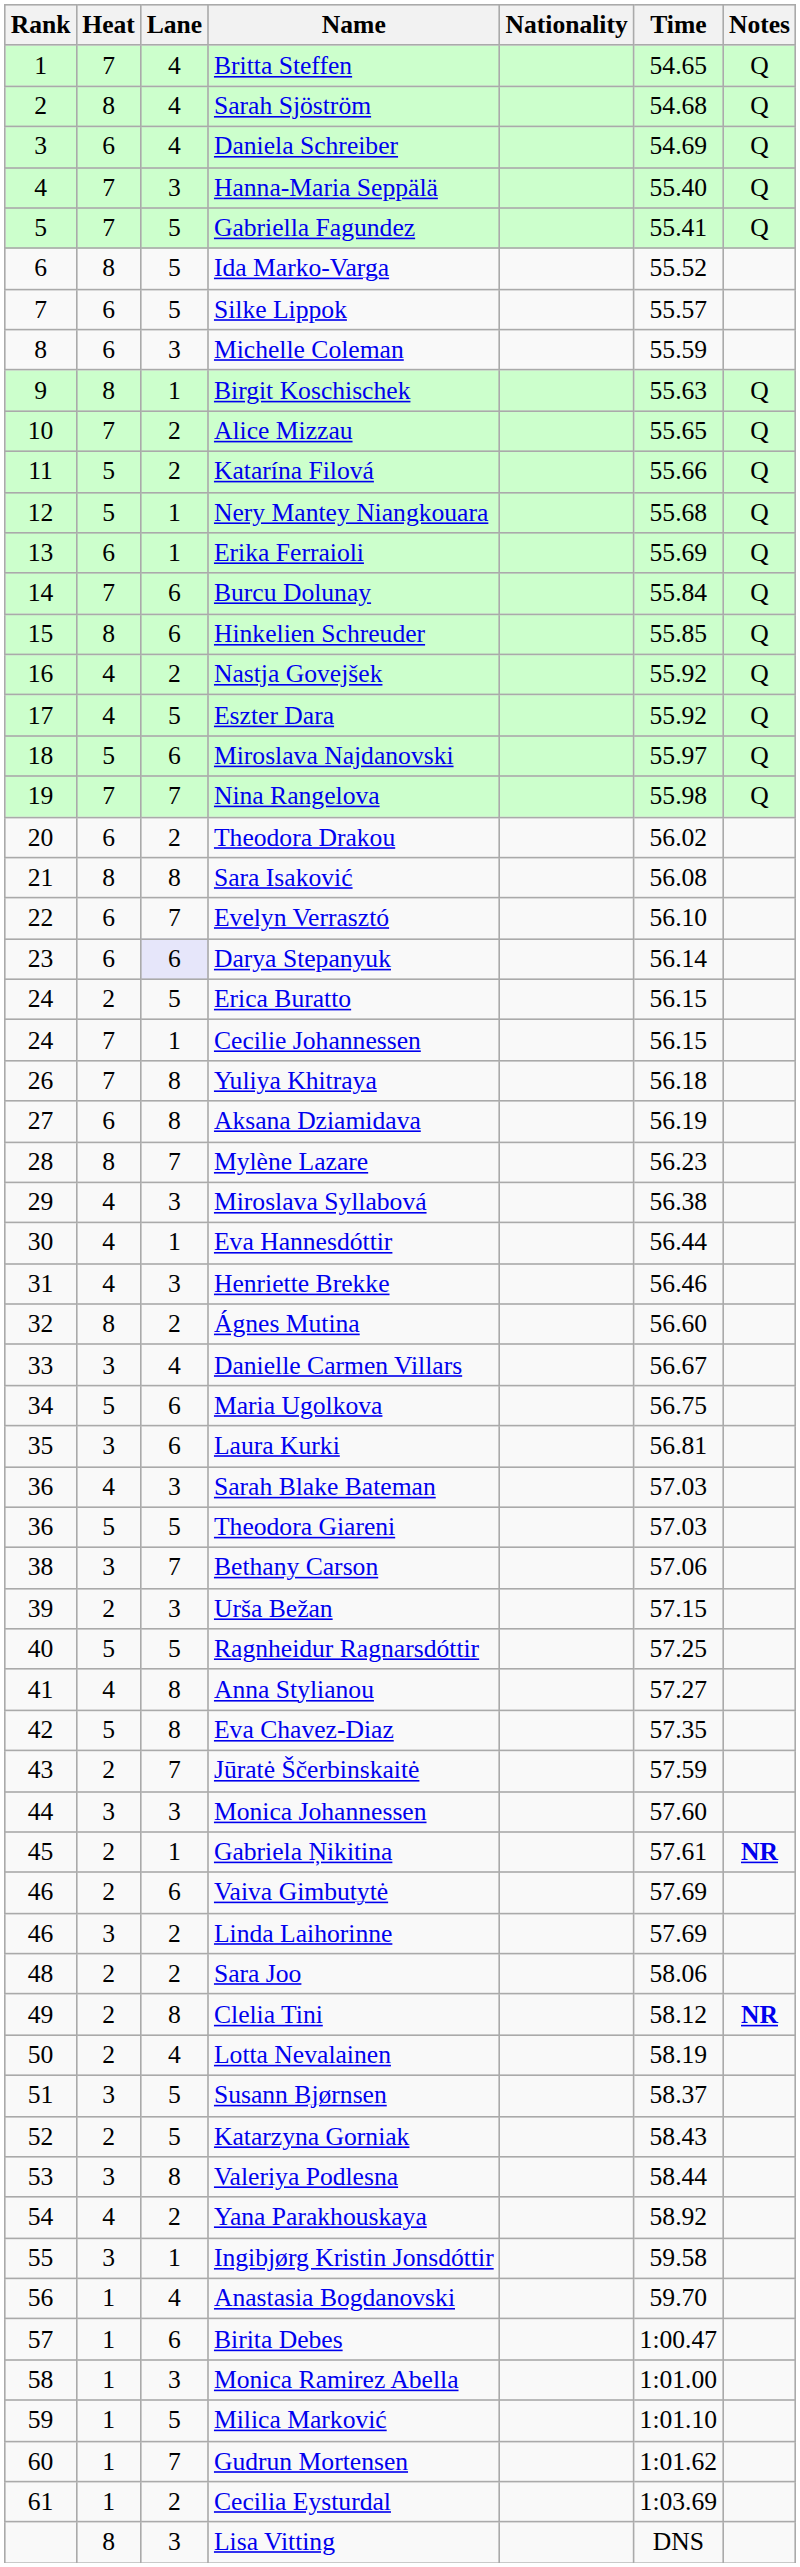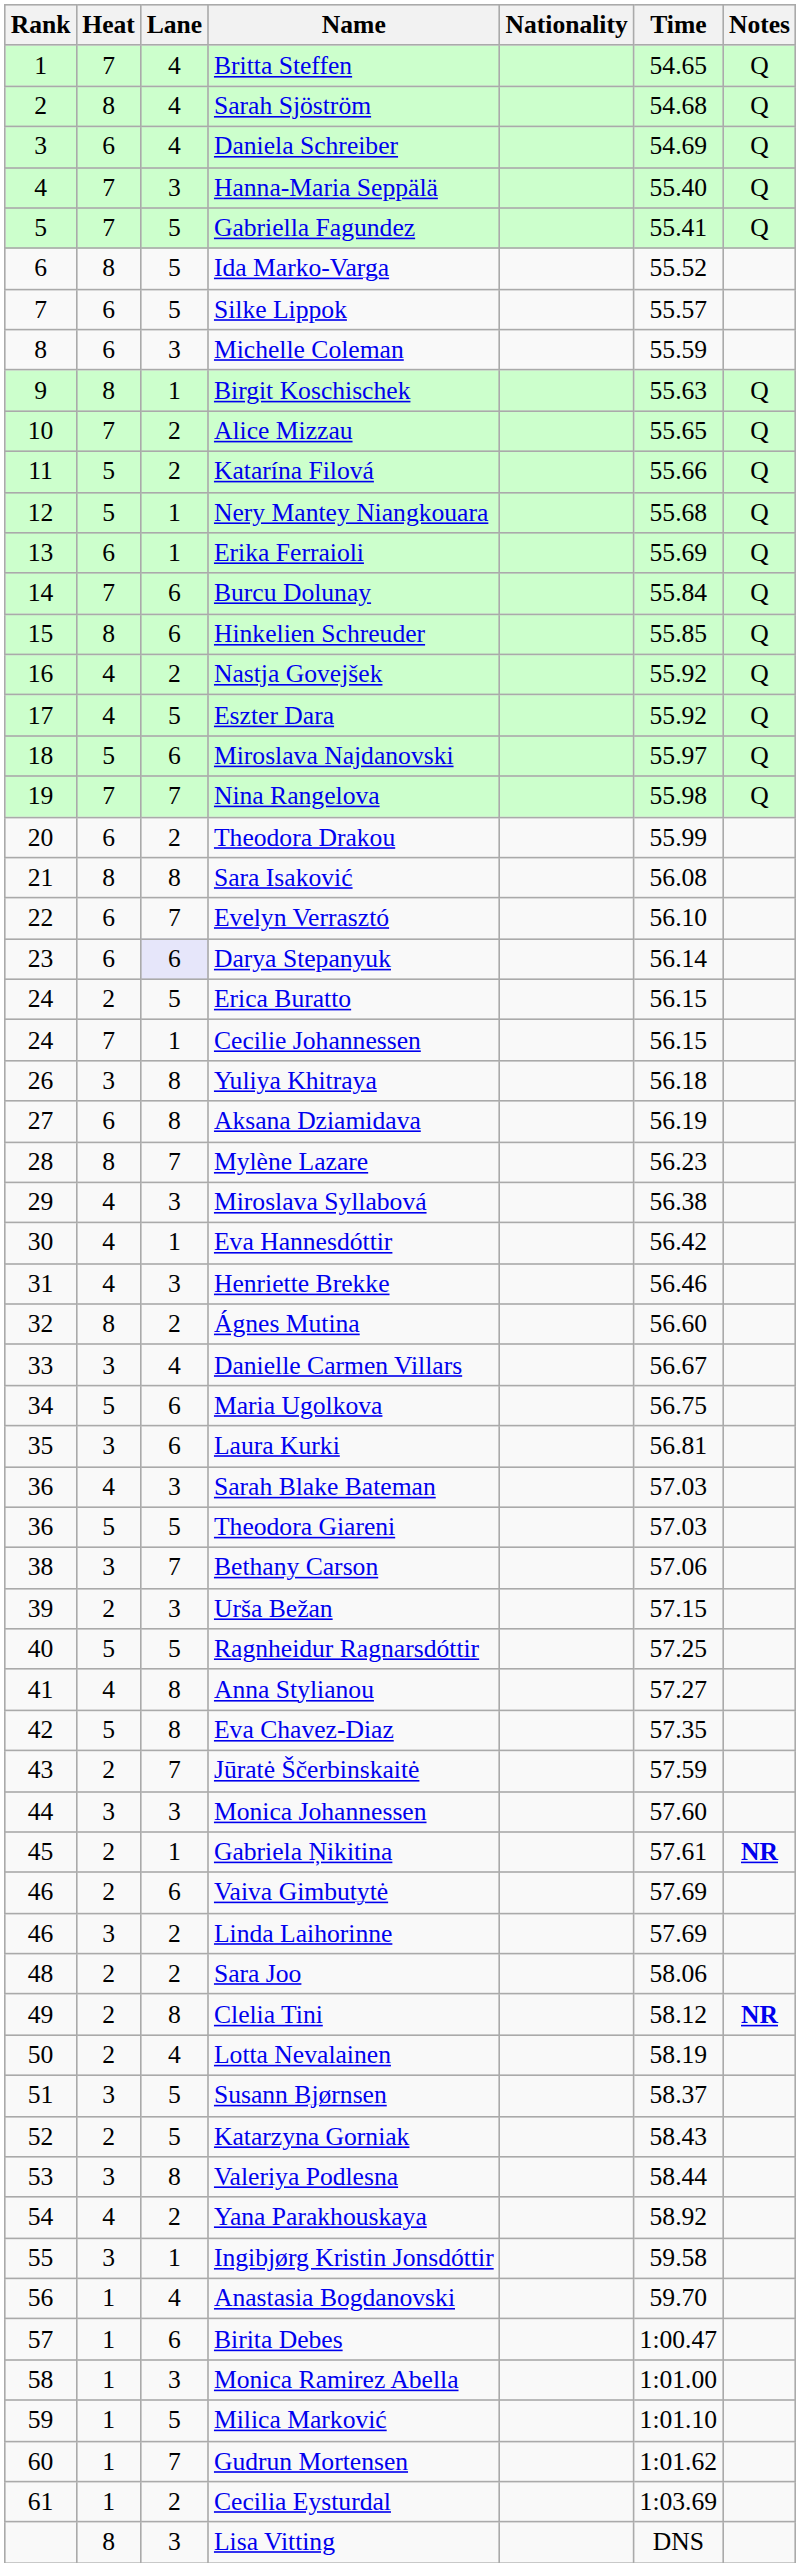Theodora Drakou | Time: 56.02 -> 55.99
Yuliya Khitraya | Heat: 7 -> 3
Eva Hannesdóttir | Time: 56.44 -> 56.42
